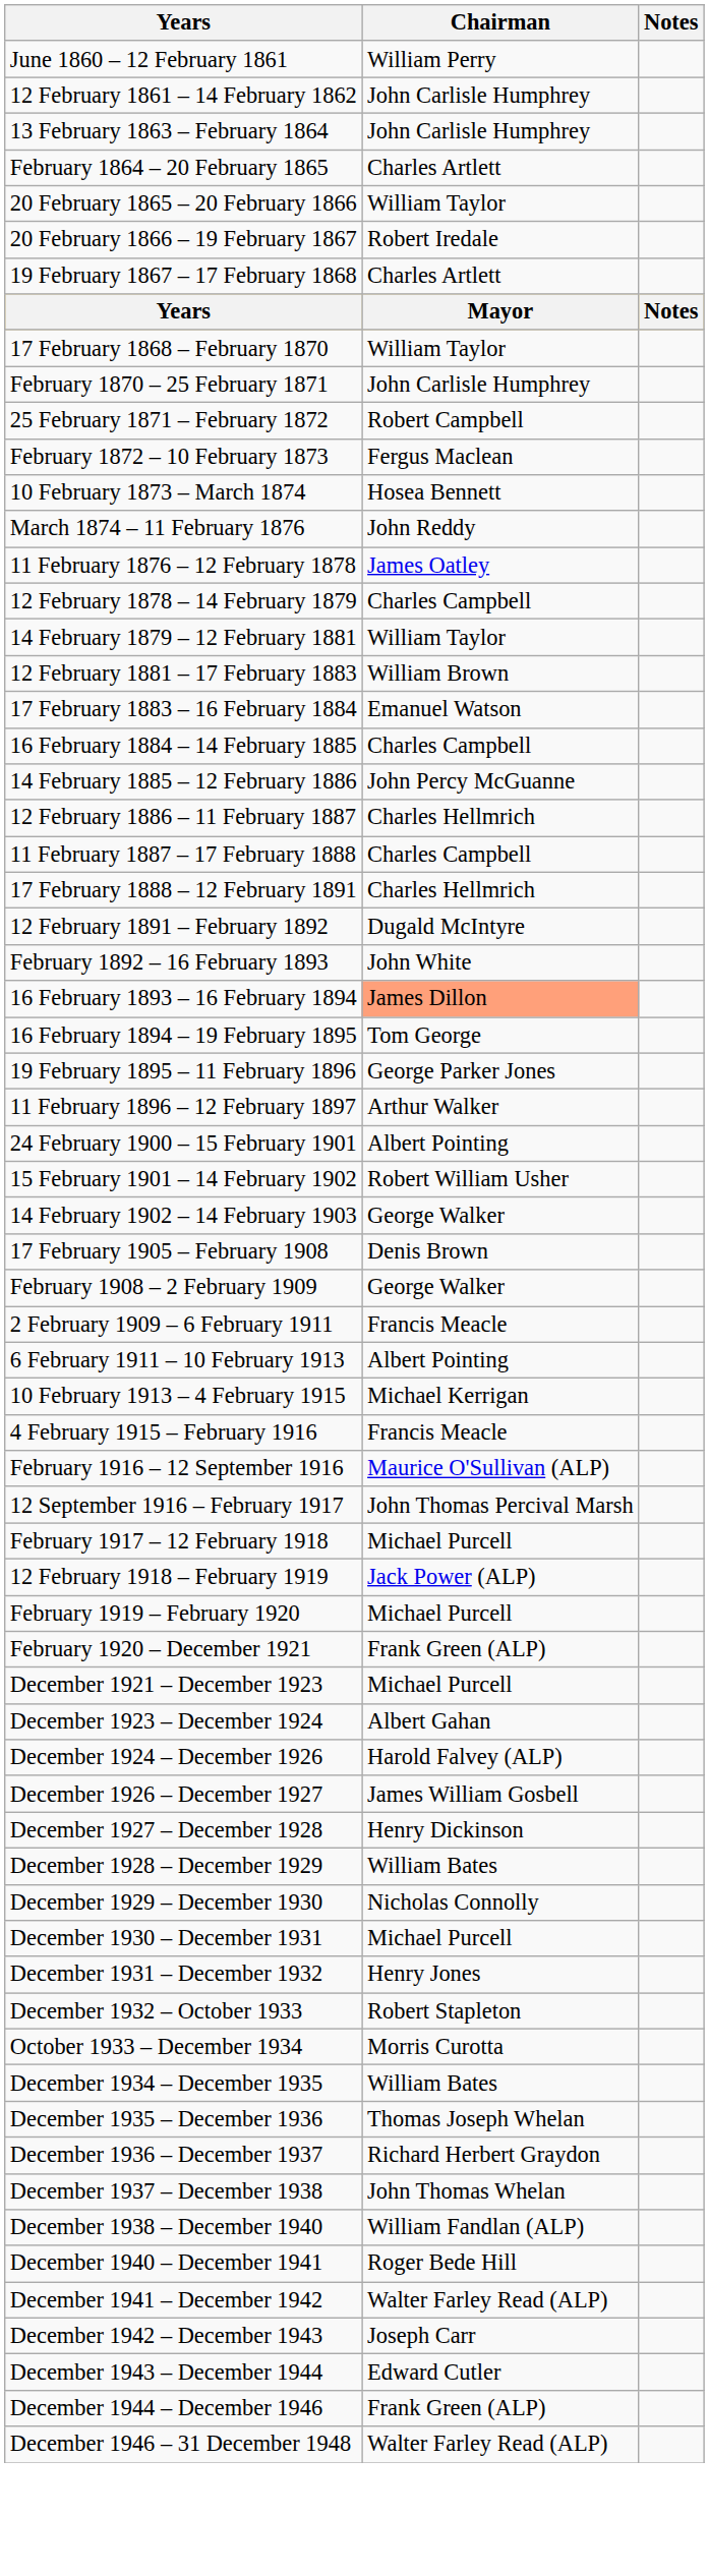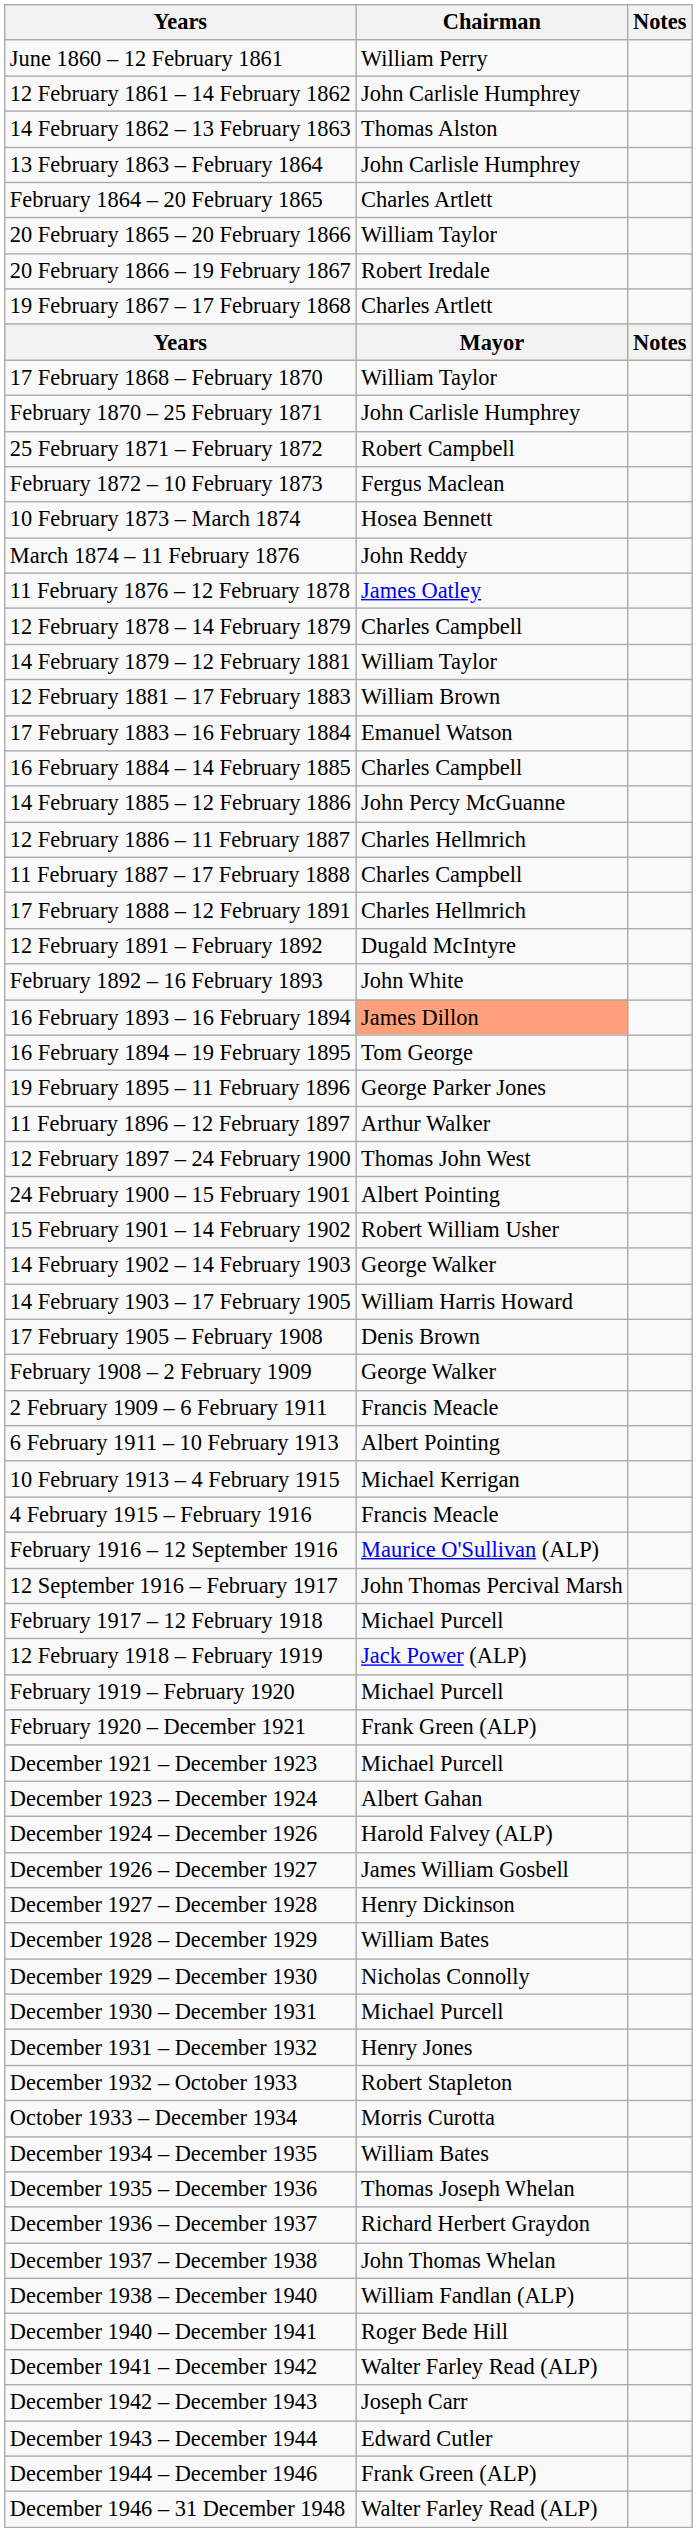+ row: 14 February 1862 – 13 February 1863 | Thomas Alston
+ row: 12 February 1897 – 24 February 1900 | Thomas John West
+ row: 14 February 1903 – 17 February 1905 | William Harris Howard
